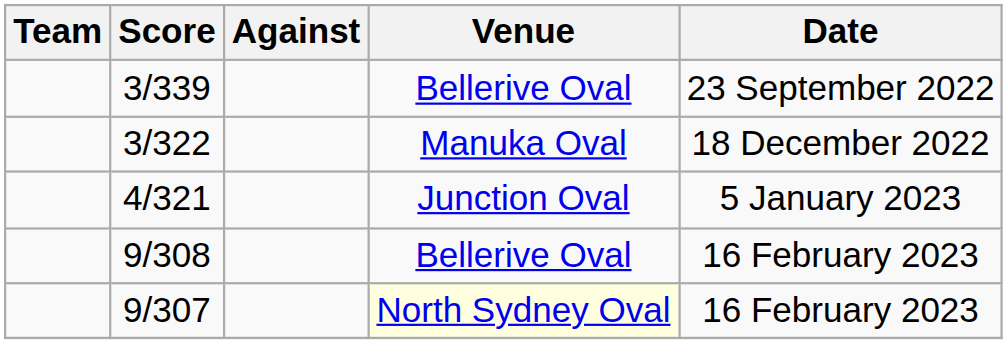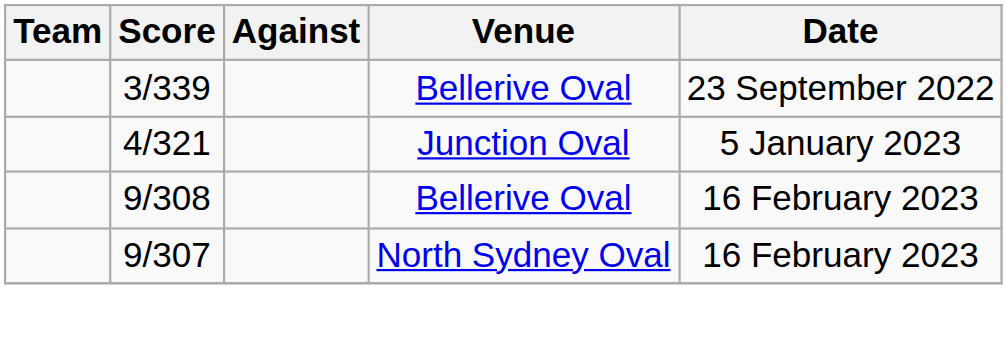- row: 3/322 | Manuka Oval | 18 December 2022
9/307 | Venue: lightyellow background -> no background
